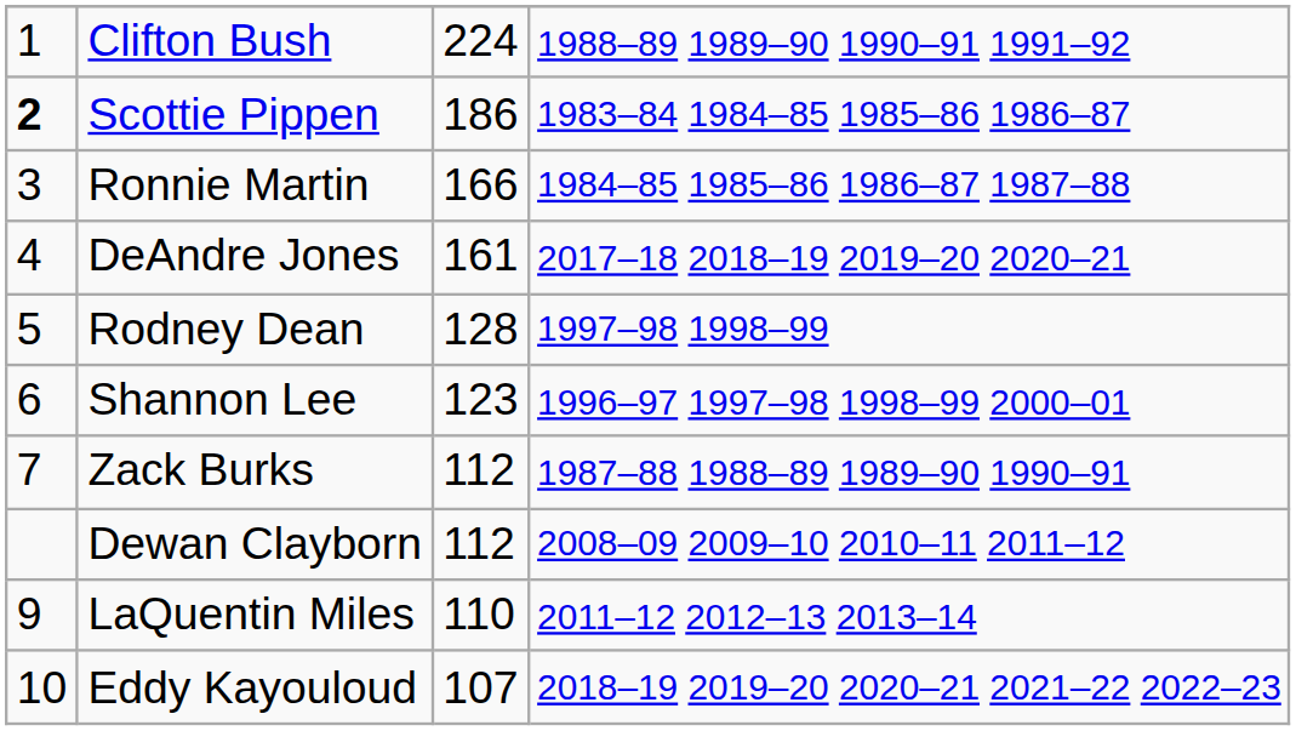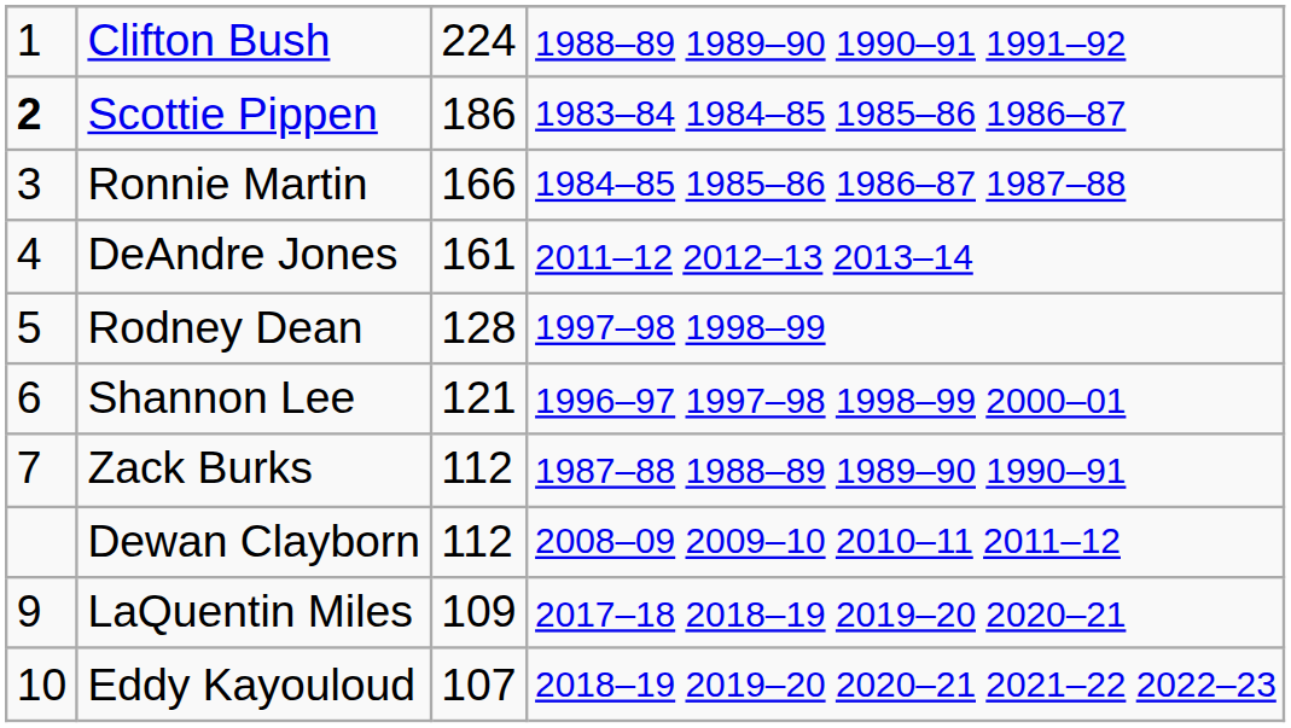DeAndre Jones | column 4: 2017–18 2018–19 2019–20 2020–21 -> 2011–12 2012–13 2013–14
Shannon Lee | column 3: 123 -> 121
LaQuentin Miles | column 3: 110 -> 109
LaQuentin Miles | column 4: 2011–12 2012–13 2013–14 -> 2017–18 2018–19 2019–20 2020–21
